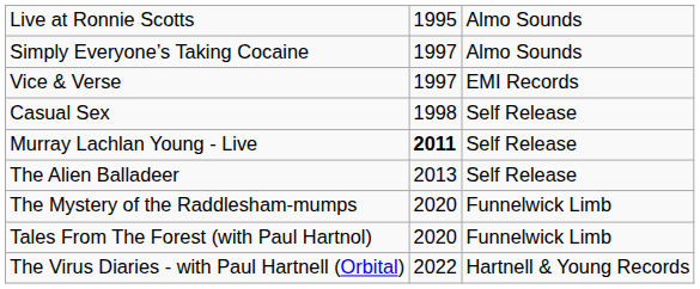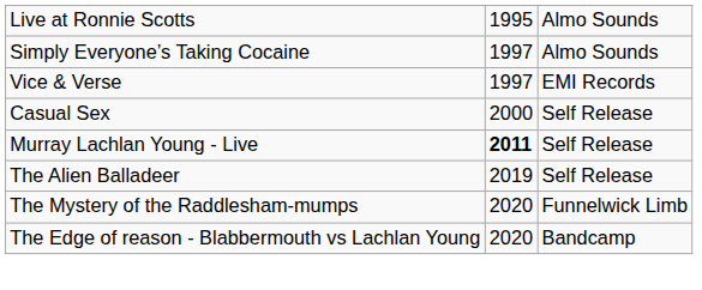Casual Sex | column 2: 1998 -> 2000
The Alien Balladeer | column 2: 2013 -> 2019
- row: Tales From The Forest (with Paul Hartnol) | 2020 | Funnelwick Limb
+ row: The Edge of reason - Blabbermouth vs Lachlan Young | 2020 | Bandcamp
- row: The Virus Diaries - with Paul Hartnell (Orbital) | 2022 | Hartnell & Young Records
